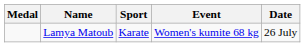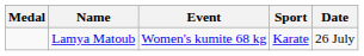columns swapped: Sport <-> Event
